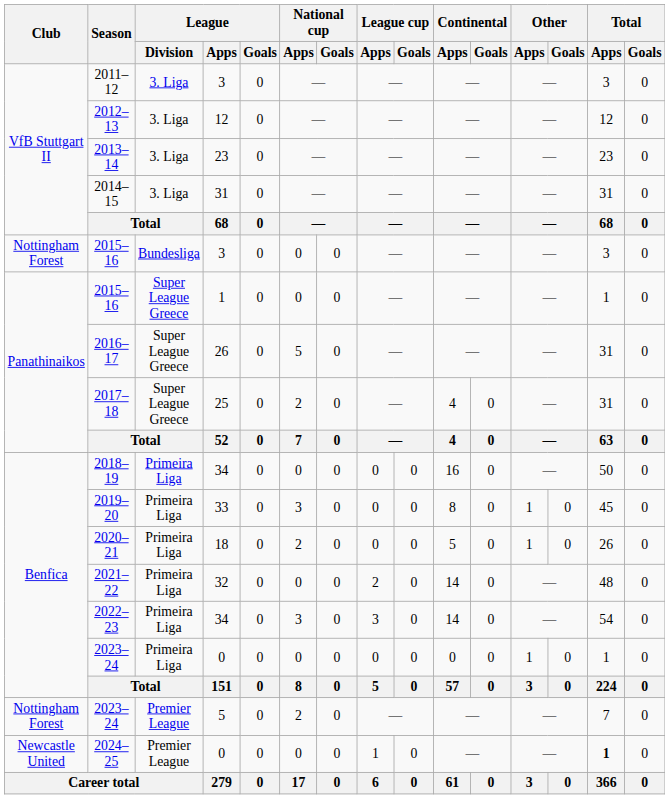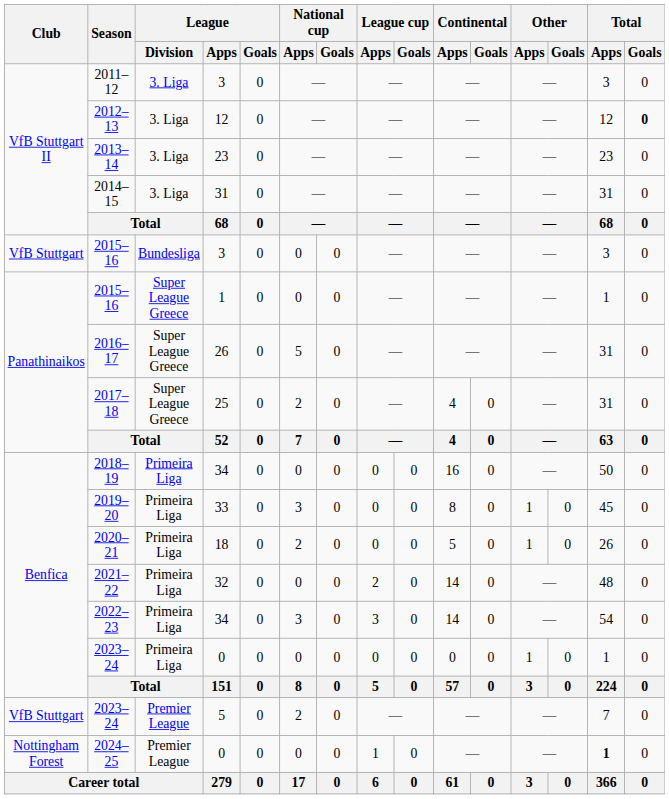2012–13 | Total / Goals: normal -> bold
2015–16 / 3 | Club: Nottingham Forest -> VfB Stuttgart
2023–24 / 5 | Club: Nottingham Forest -> VfB Stuttgart
2024–25 | Club: Newcastle United -> Nottingham Forest
